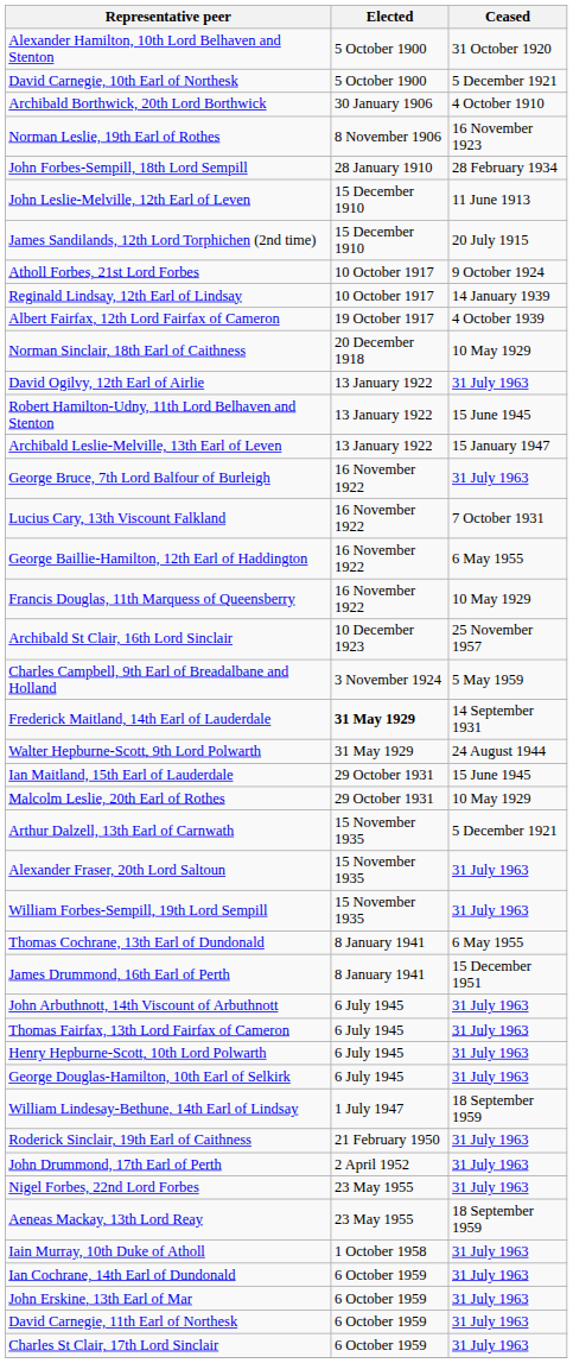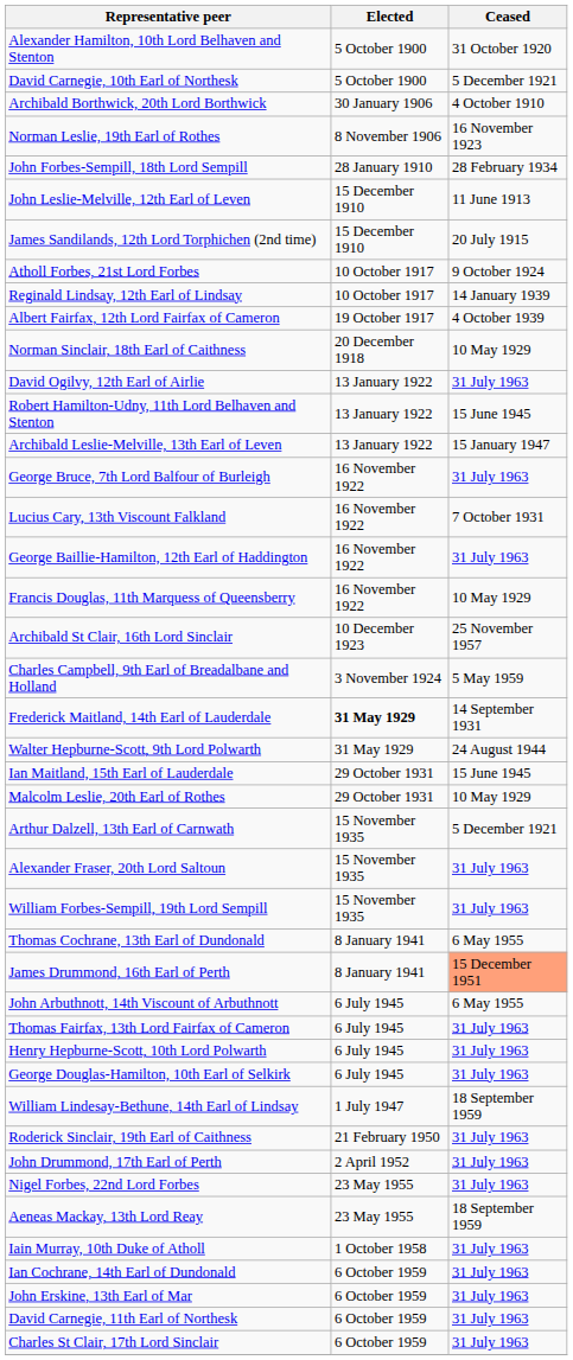George Baillie-Hamilton, 12th Earl of Haddington | Ceased: 6 May 1955 -> 31 July 1963
James Drummond, 16th Earl of Perth | Ceased: no background -> lightsalmon background
John Arbuthnott, 14th Viscount of Arbuthnott | Ceased: 31 July 1963 -> 6 May 1955
